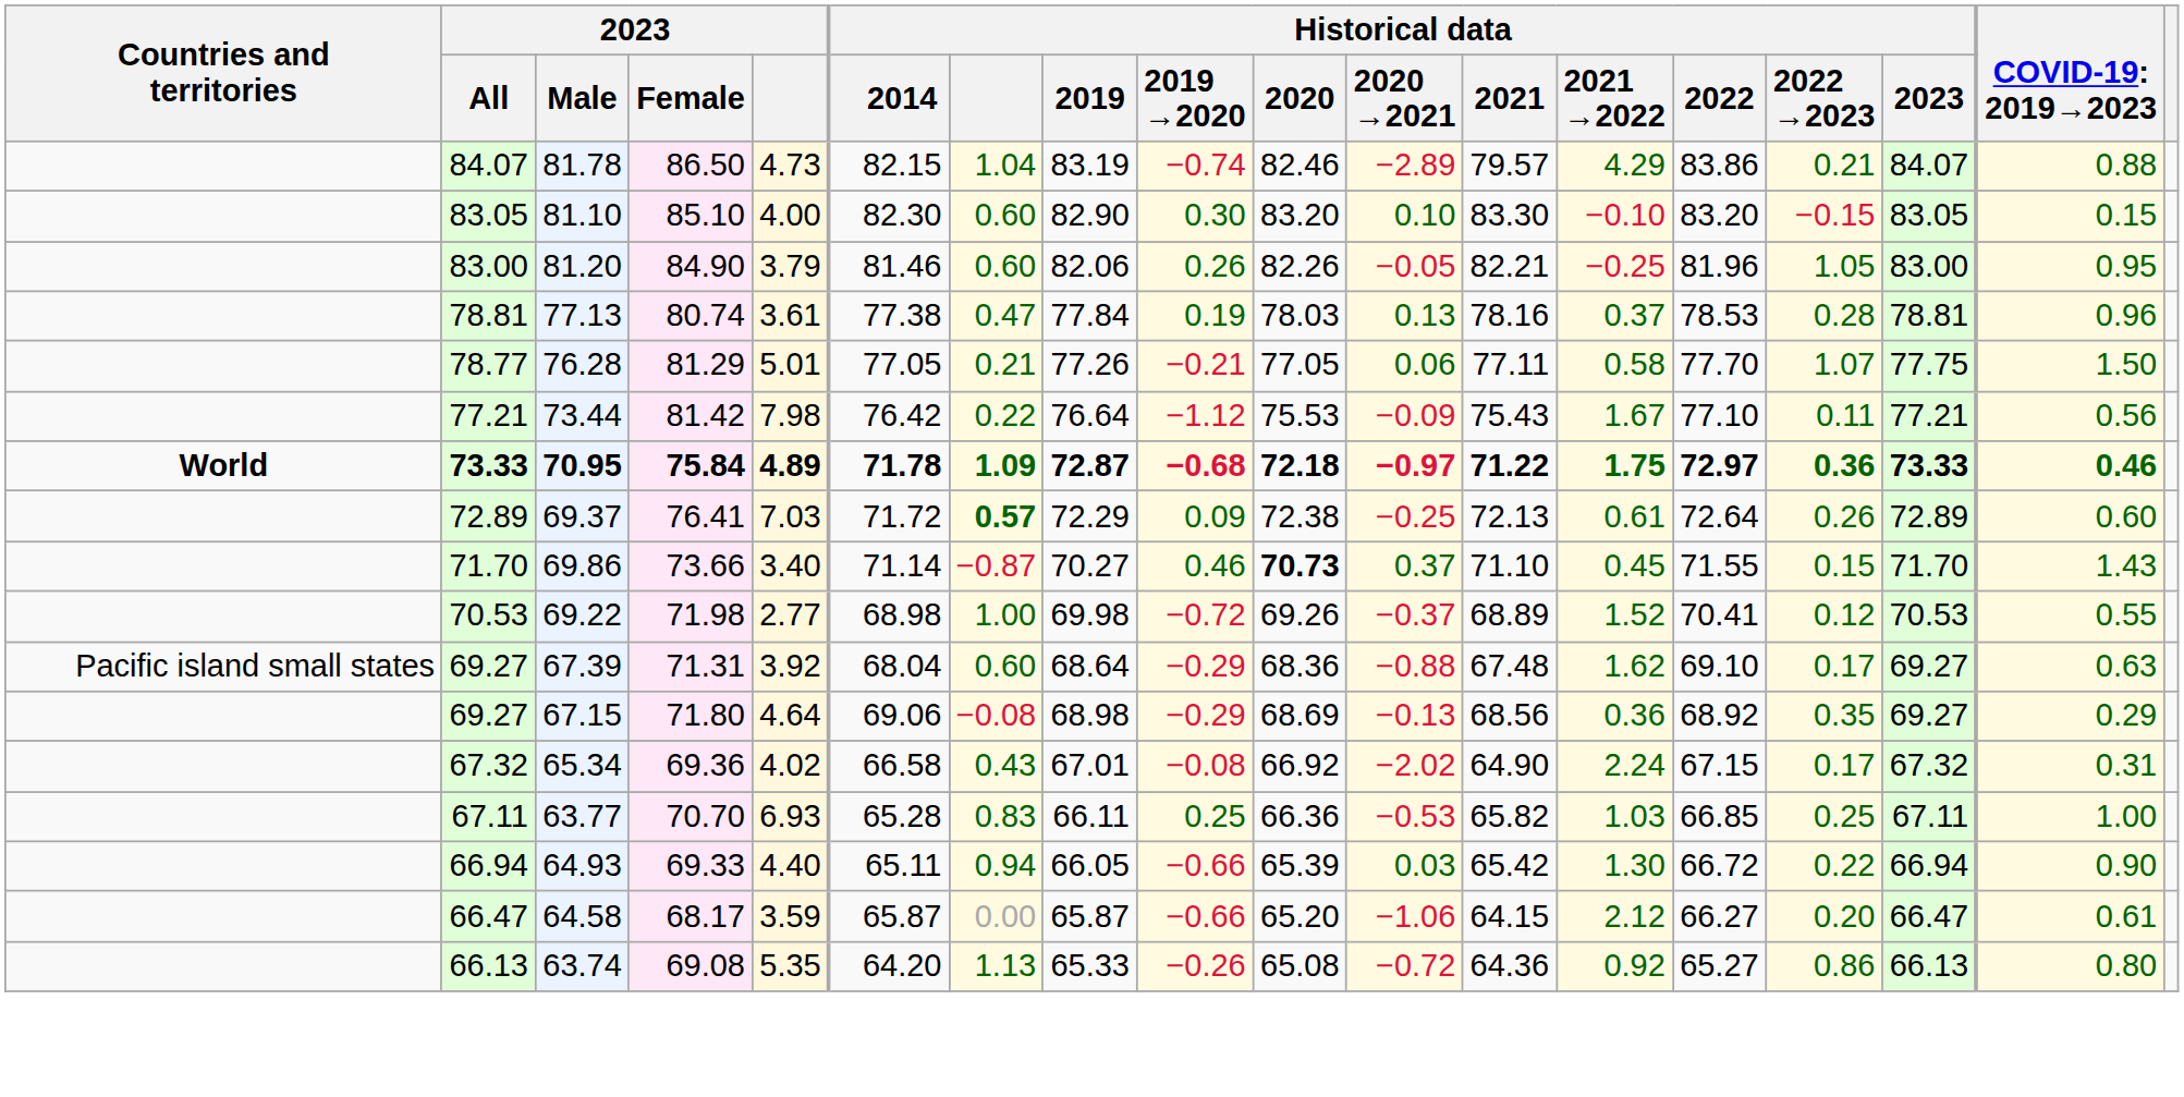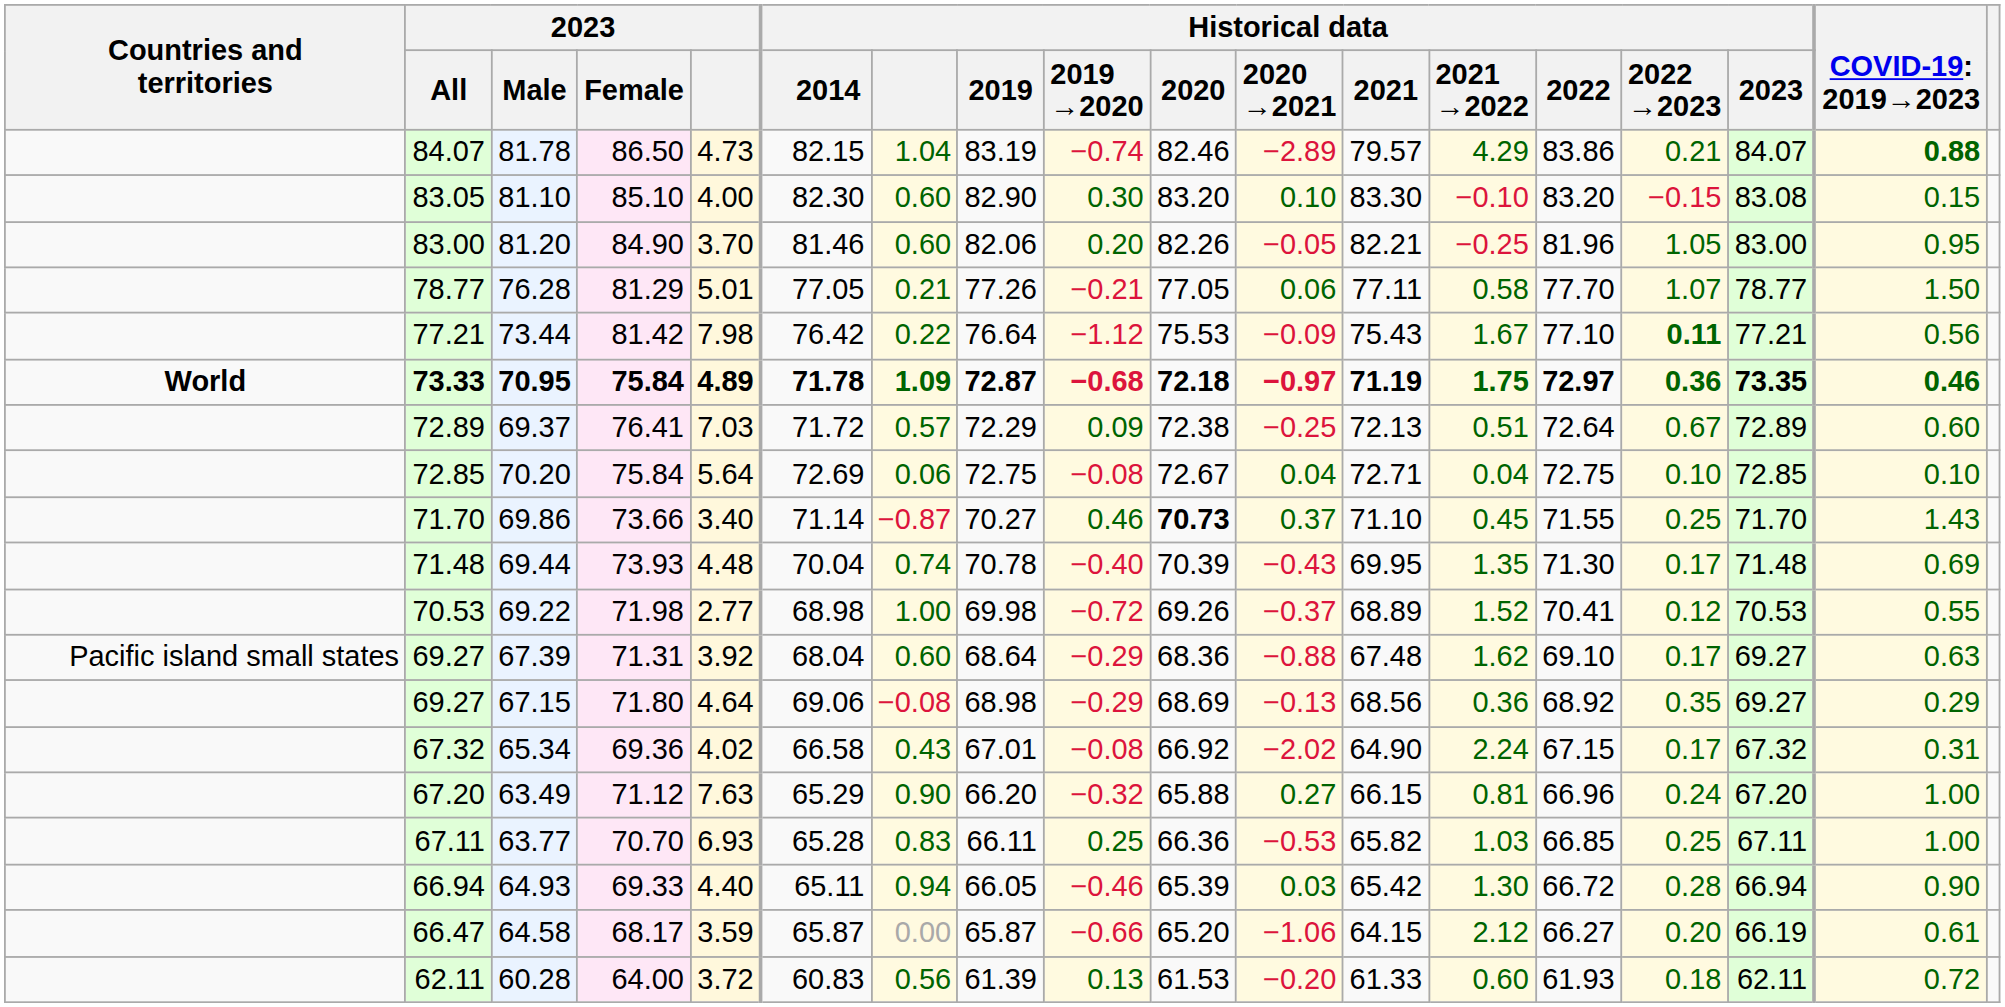81.78 | column 17: normal -> bold
81.10 | Historical data / 2023: 83.05 -> 83.08
81.20 | 2023: 3.79 -> 3.70
81.20 | Historical data / 2019 →2020: 0.26 -> 0.20
- row: 78.81 | 77.13 | 80.74 | 3.61 | 77.38 | 0.47 | 77.84 | 0.19 | 78.03 | 0.13 | 78.16 | 0.37 | 78.53 | 0.28 | 78.81 | 0.96
76.28 | Historical data / 2023: 77.75 -> 78.77
73.44 | Historical data / 2022 →2023: normal -> bold
70.95 | Historical data / 2021: 71.22 -> 71.19
70.95 | Historical data / 2023: 73.33 -> 73.35
69.37 | Historical data: bold -> normal
69.37 | Historical data / 2021 →2022: 0.61 -> 0.51
69.37 | Historical data / 2022 →2023: 0.26 -> 0.67
+ row: 72.85 | 70.20 | 75.84 | 5.64 | 72.69 | 0.06 | 72.75 | −0.08 | 72.67 | 0.04 | 72.71 | 0.04 | 72.75 | 0.10 | 72.85 | 0.10
69.86 | Historical data / 2022 →2023: 0.15 -> 0.25
+ row: 71.48 | 69.44 | 73.93 | 4.48 | 70.04 | 0.74 | 70.78 | −0.40 | 70.39 | −0.43 | 69.95 | 1.35 | 71.30 | 0.17 | 71.48 | 0.69
+ row: 67.20 | 63.49 | 71.12 | 7.63 | 65.29 | 0.90 | 66.20 | −0.32 | 65.88 | 0.27 | 66.15 | 0.81 | 66.96 | 0.24 | 67.20 | 1.00
64.93 | Historical data / 2019 →2020: −0.66 -> −0.46
64.93 | Historical data / 2022 →2023: 0.22 -> 0.28
64.58 | Historical data / 2023: 66.47 -> 66.19
- row: 66.13 | 63.74 | 69.08 | 5.35 | 64.20 | 1.13 | 65.33 | −0.26 | 65.08 | −0.72 | 64.36 | 0.92 | 65.27 | 0.86 | 66.13 | 0.80
+ row: 62.11 | 60.28 | 64.00 | 3.72 | 60.83 | 0.56 | 61.39 | 0.13 | 61.53 | −0.20 | 61.33 | 0.60 | 61.93 | 0.18 | 62.11 | 0.72
